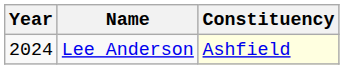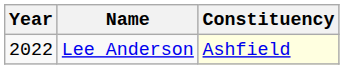Lee Anderson | Year: 2024 -> 2022
